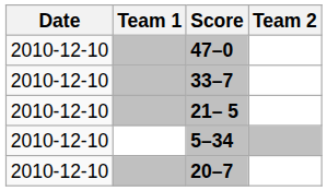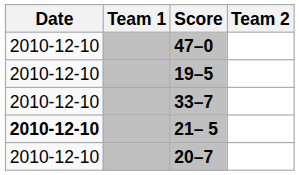+ row: 2010-12-10 | 19–5
21– 5 | Date: normal -> bold
- row: 2010-12-10 | 5–34
